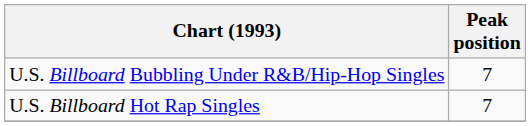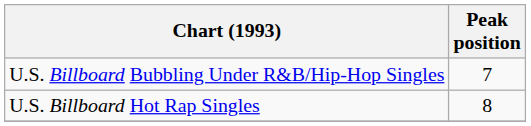U.S. Billboard Hot Rap Singles | Peak position: 7 -> 8
